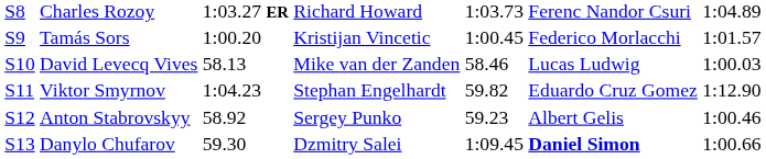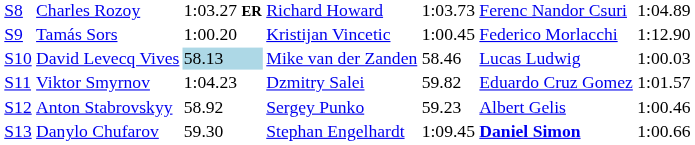Tamás Sors | column 7: 1:01.57 -> 1:12.90
David Levecq Vives | column 3: no background -> lightblue background
Viktor Smyrnov | column 4: Stephan Engelhardt -> Dzmitry Salei
Viktor Smyrnov | column 7: 1:12.90 -> 1:01.57
Danylo Chufarov | column 4: Dzmitry Salei -> Stephan Engelhardt
